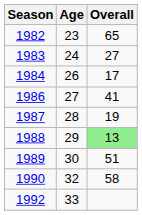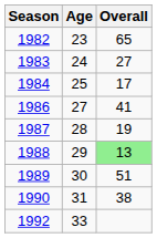1984 | Age: 26 -> 25
1990 | Age: 32 -> 31
1990 | Overall: 58 -> 38
